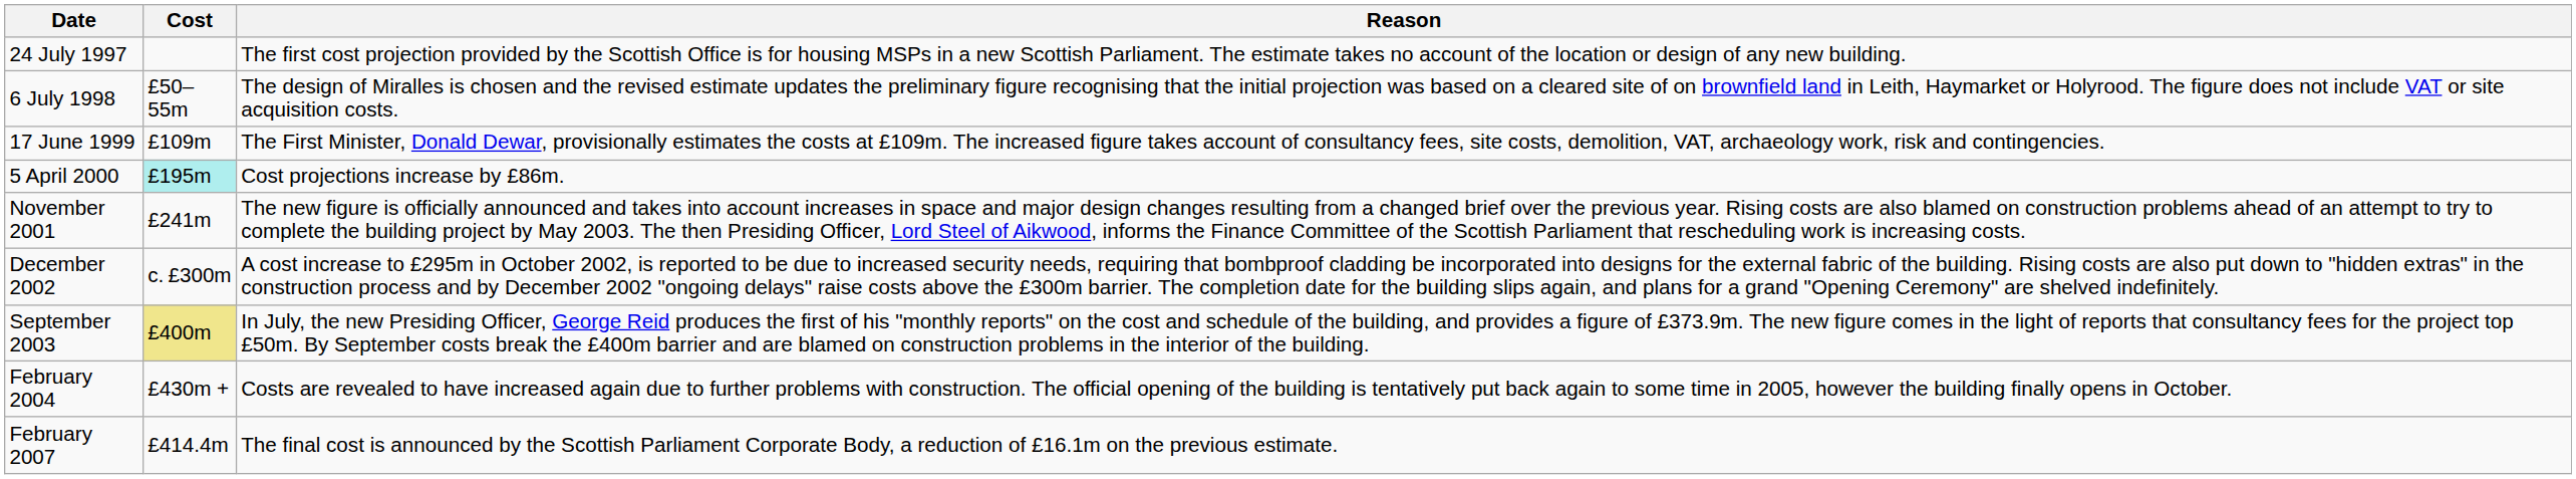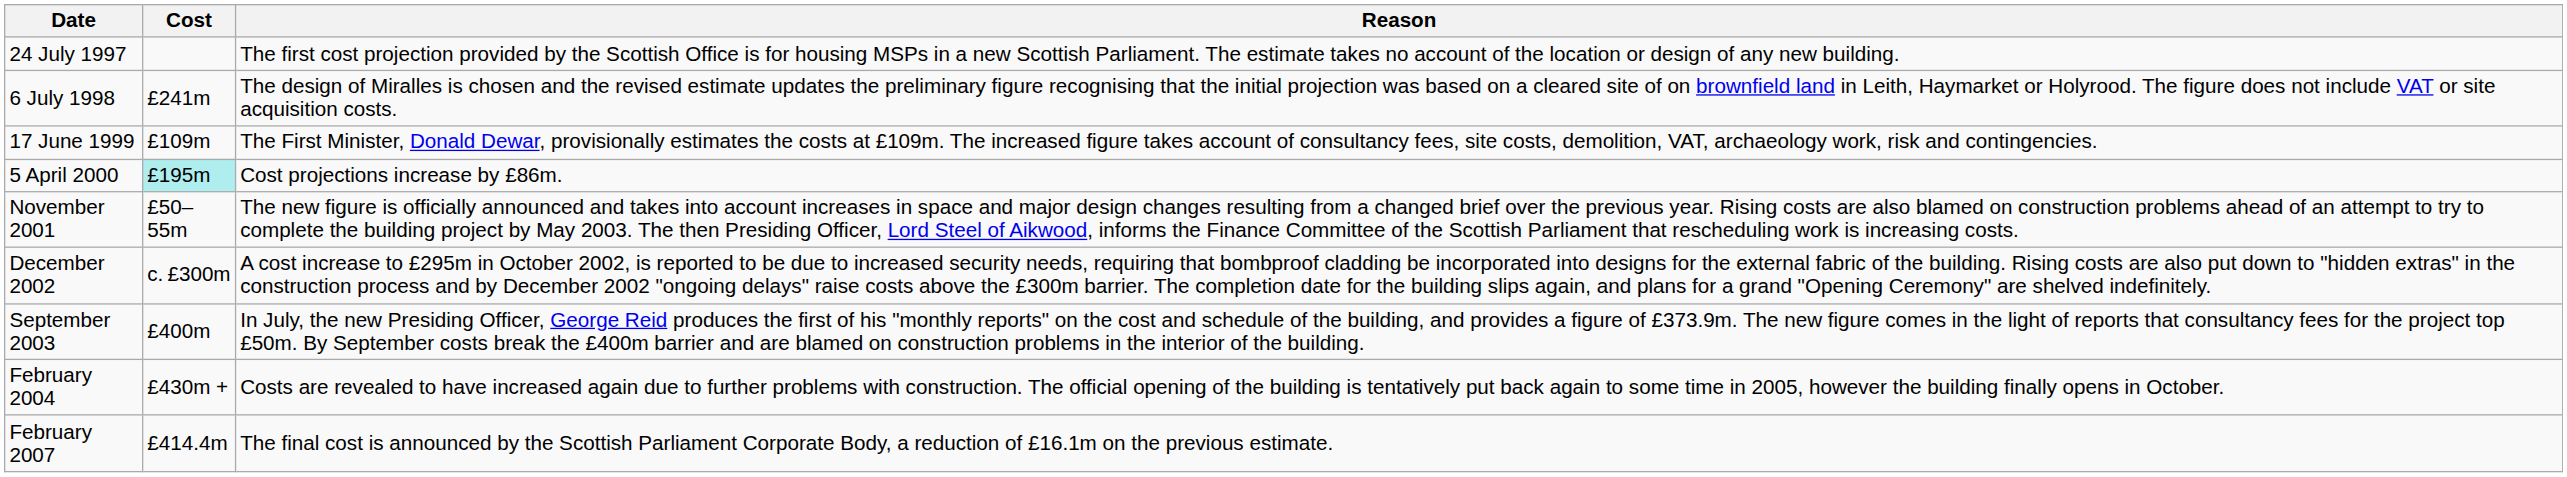6 July 1998 | Cost: £50–55m -> £241m
November 2001 | Cost: £241m -> £50–55m
September 2003 | Cost: khaki background -> no background
